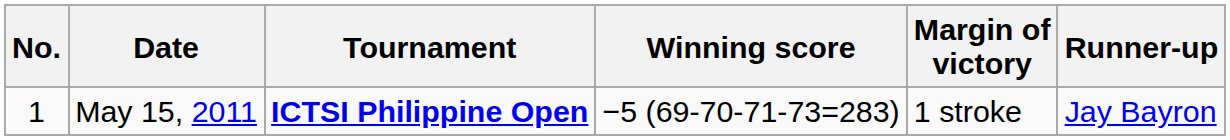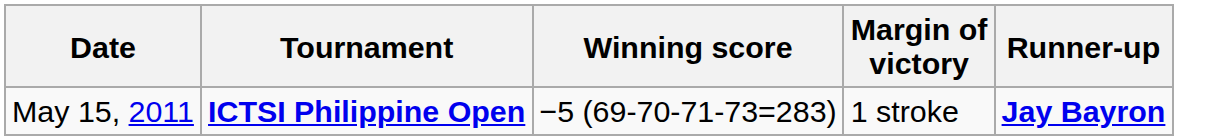- column: No. | 1
May 15, 2011 | Runner-up: normal -> bold
